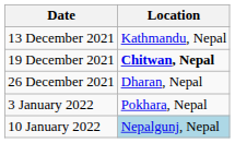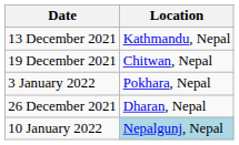19 December 2021 | Location: bold -> normal
rows swapped: 26 December 2021 <-> 3 January 2022
